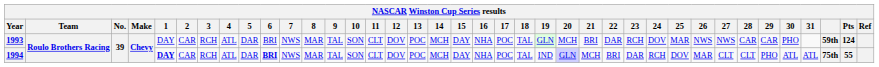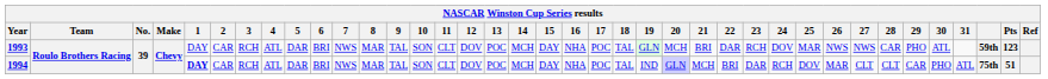1993 | 29: CAR -> PHO
1993 | 30: PHO -> ATL
1993 | Pts: 124 -> 123
1994 | 6: bold -> normal
1994 | 29: PHO -> CAR
1994 | 30: ATL -> PHO
1994 | Pts: 55 -> 51
